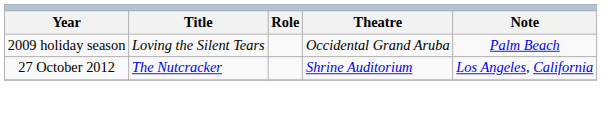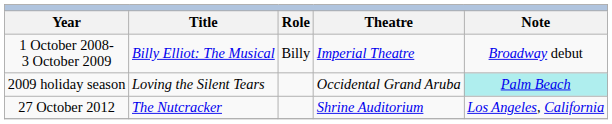+ row: 1 October 2008- 3 October 2009 | Billy Elliot: The Musical | Billy | Imperial Theatre | Broadway debut
2009 holiday season | Note: no background -> paleturquoise background
